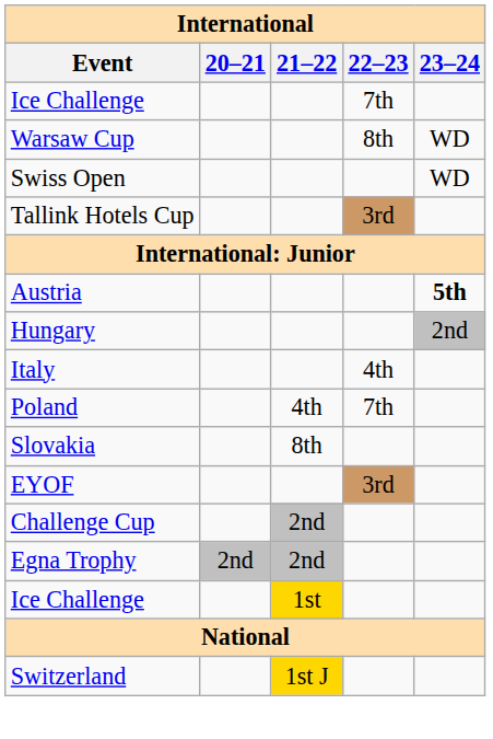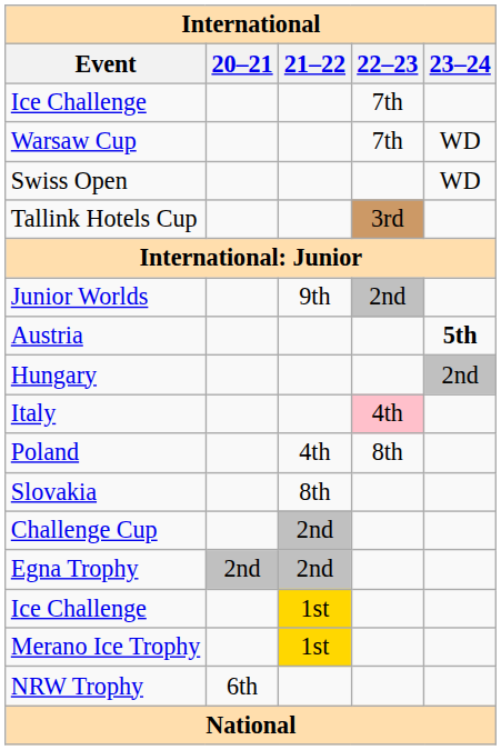Warsaw Cup | 22–23: 8th -> 7th
+ row: Junior Worlds | 9th | 2nd
Italy | 22–23: no background -> pink background
Poland | 22–23: 7th -> 8th
- row: EYOF | 3rd
+ row: Merano Ice Trophy | 1st
+ row: NRW Trophy | 6th
- row: Switzerland | 1st J
